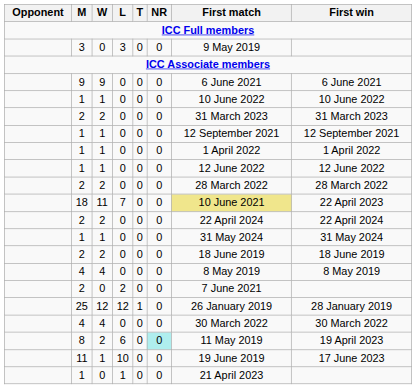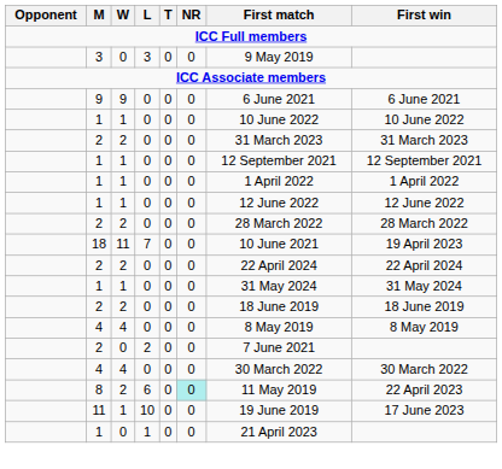18 | First match: khaki background -> no background
18 | First win: 22 April 2023 -> 19 April 2023
- row: 25 | 12 | 12 | 1 | 0 | 26 January 2019 | 28 January 2019
8 | First win: 19 April 2023 -> 22 April 2023
